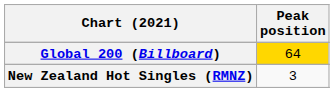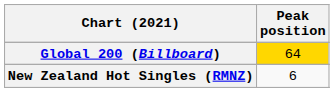New Zealand Hot Singles (RMNZ) | Peak position: 3 -> 6
